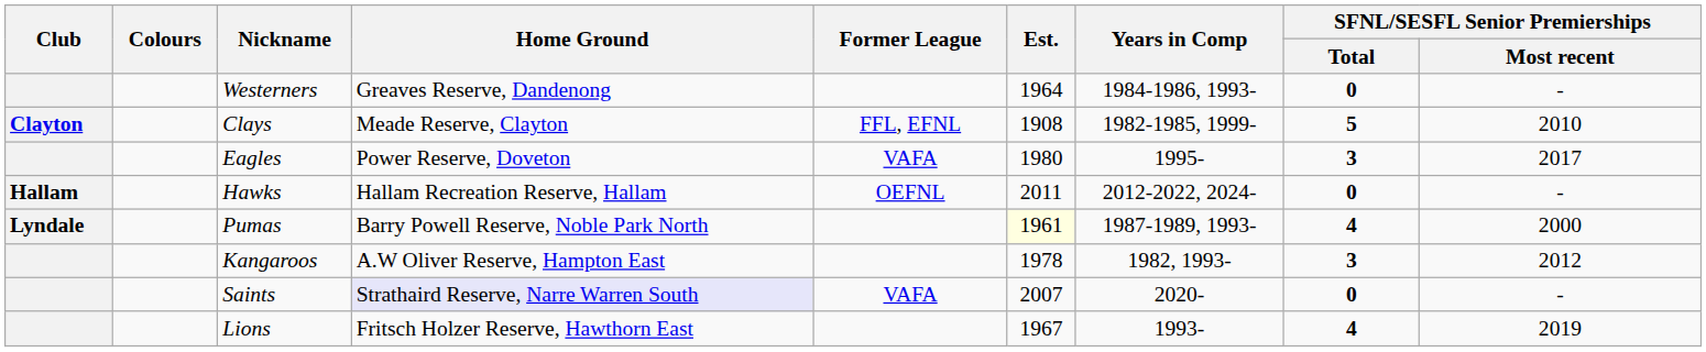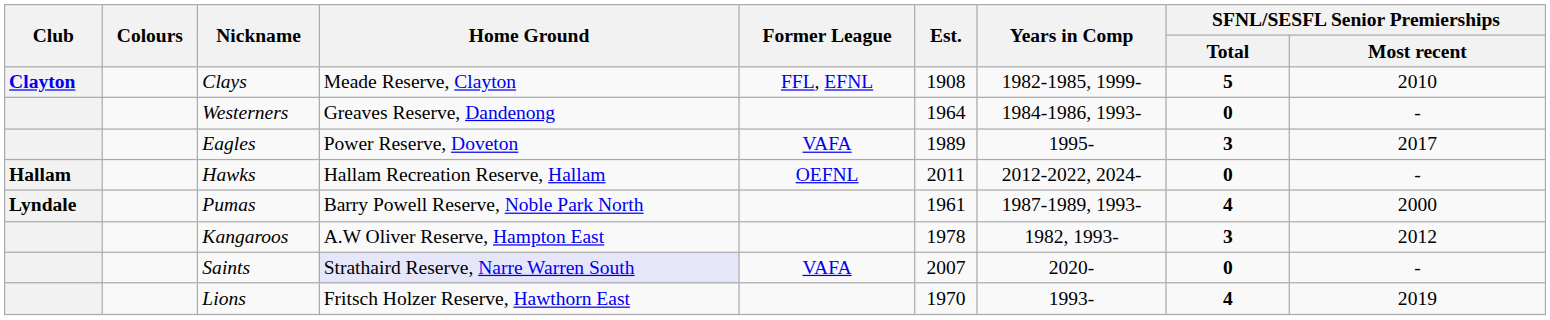rows swapped: Clays <-> Westerners
Eagles | Est.: 1980 -> 1989
Pumas | Est.: lightyellow background -> no background
Lions | Est.: 1967 -> 1970
